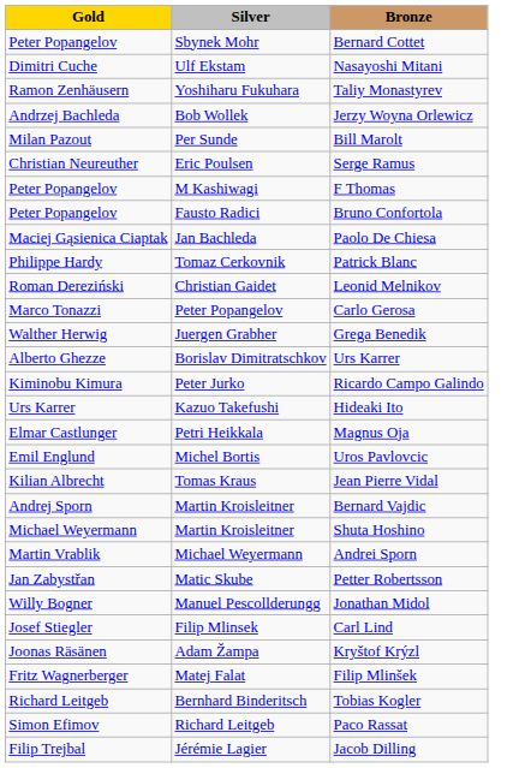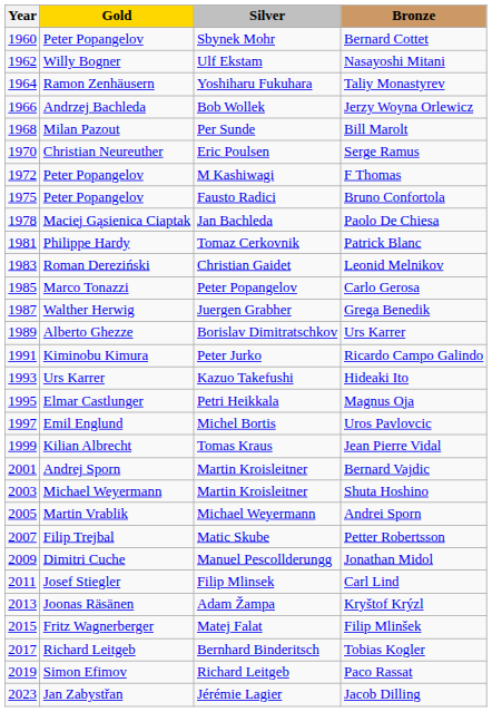+ column: Year | 1960 | 1962 | 1964 | 1966 | 1968 | 1970 | 1972 | 1975 | 1978 | 1981 | 1983 | 1985 | 1987 | 1989 | 1991 | 1993 | 1995 | 1997 | 1999 | 2001 | 2003 | 2005 | 2007 | 2009 | 2011 | 2013 | 2015 | 2017 | 2019 | 2023
Nasayoshi Mitani | Gold: Dimitri Cuche -> Willy Bogner
Petter Robertsson | Gold: Jan Zabystřan -> Filip Trejbal
Jonathan Midol | Gold: Willy Bogner -> Dimitri Cuche
Jacob Dilling | Gold: Filip Trejbal -> Jan Zabystřan
